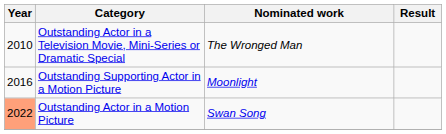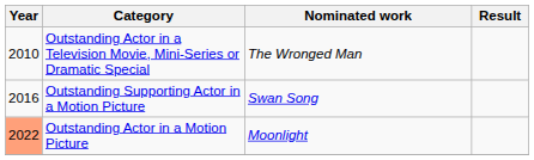Outstanding Supporting Actor in a Motion Picture | Nominated work: Moonlight -> Swan Song
Outstanding Actor in a Motion Picture | Nominated work: Swan Song -> Moonlight
